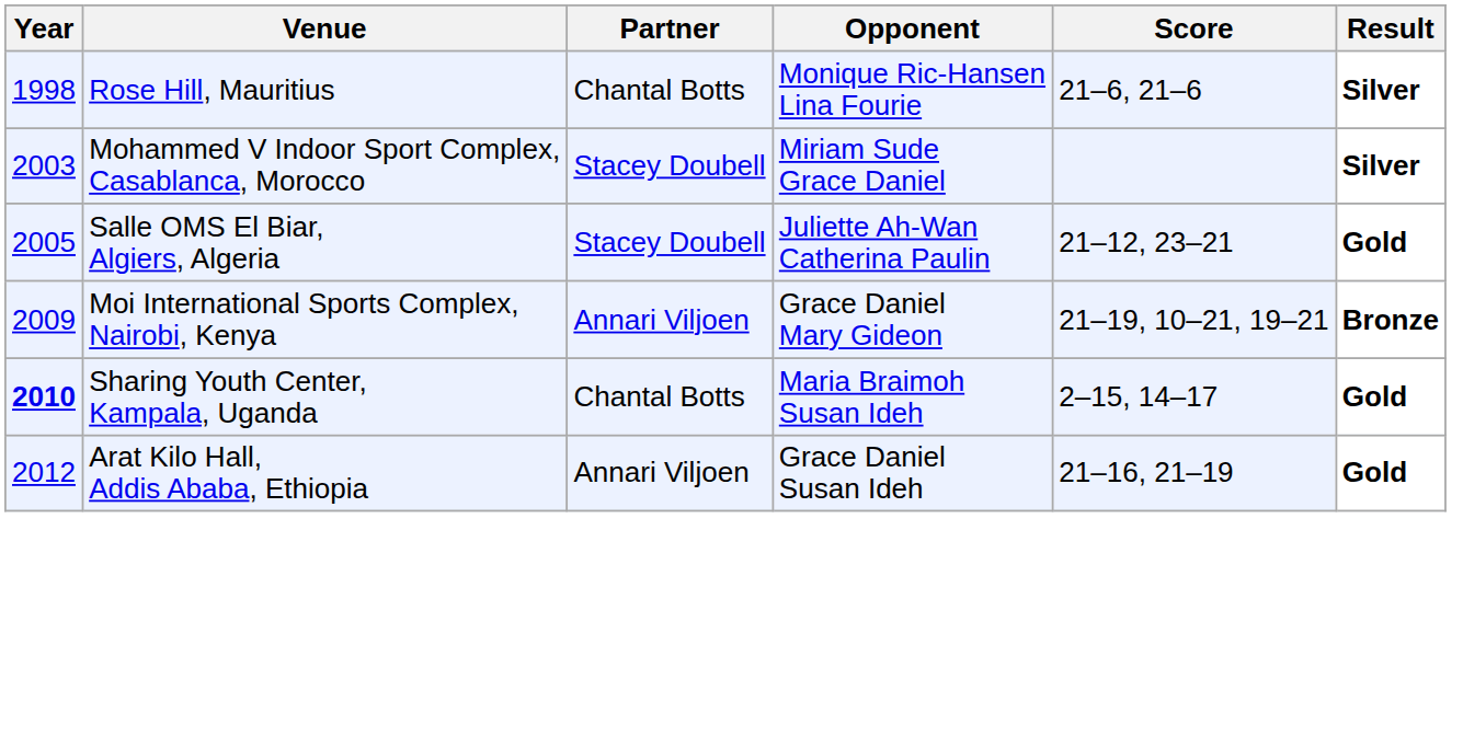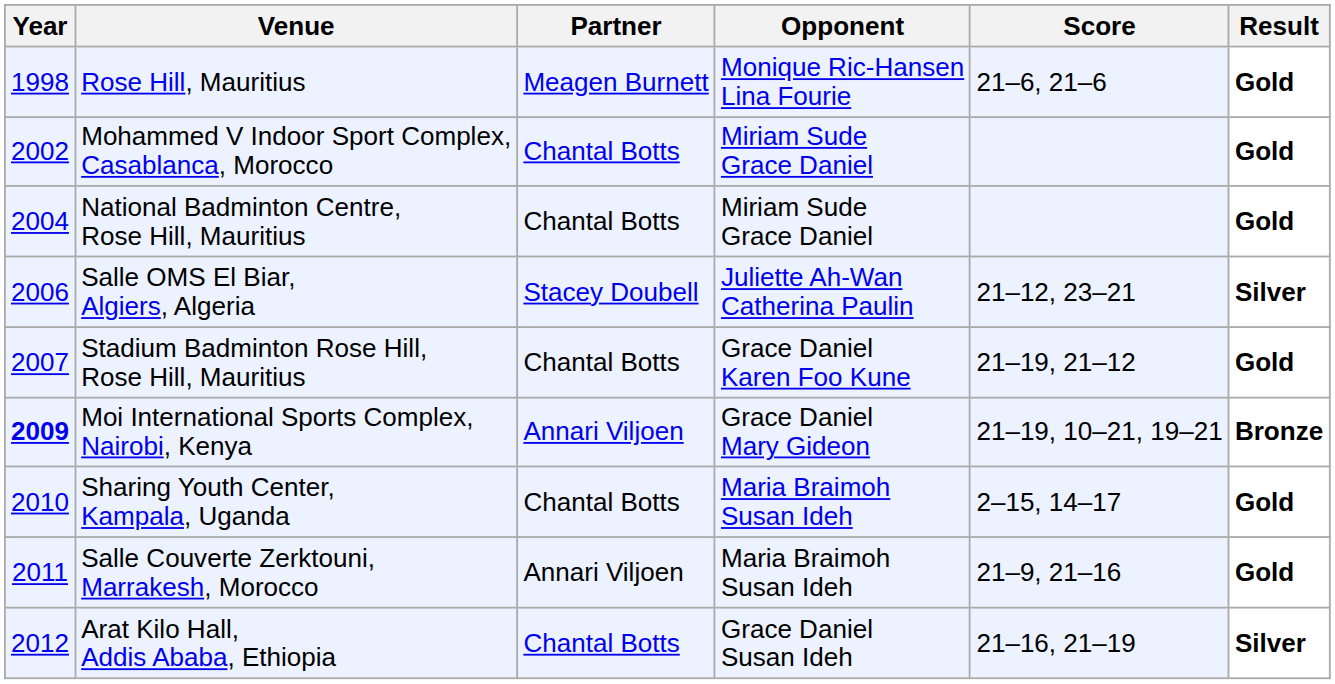Rose Hill, Mauritius | Partner: Chantal Botts -> Meagen Burnett
Rose Hill, Mauritius | Result: Silver -> Gold
Mohammed V Indoor Sport Complex, Casablanca, Morocco | Year: 2003 -> 2002
Mohammed V Indoor Sport Complex, Casablanca, Morocco | Partner: Stacey Doubell -> Chantal Botts
Mohammed V Indoor Sport Complex, Casablanca, Morocco | Result: Silver -> Gold
+ row: 2004 | National Badminton Centre, Rose Hill, Mauritius | Chantal Botts | Miriam Sude Grace Daniel | Gold
Salle OMS El Biar, Algiers, Algeria | Year: 2005 -> 2006
Salle OMS El Biar, Algiers, Algeria | Result: Gold -> Silver
+ row: 2007 | Stadium Badminton Rose Hill, Rose Hill, Mauritius | Chantal Botts | Grace Daniel Karen Foo Kune | 21–19, 21–12 | Gold
Moi International Sports Complex, Nairobi, Kenya | Year: normal -> bold
Sharing Youth Center, Kampala, Uganda | Year: bold -> normal
+ row: 2011 | Salle Couverte Zerktouni, Marrakesh, Morocco | Annari Viljoen | Maria Braimoh Susan Ideh | 21–9, 21–16 | Gold
Arat Kilo Hall, Addis Ababa, Ethiopia | Partner: Annari Viljoen -> Chantal Botts
Arat Kilo Hall, Addis Ababa, Ethiopia | Result: Gold -> Silver
